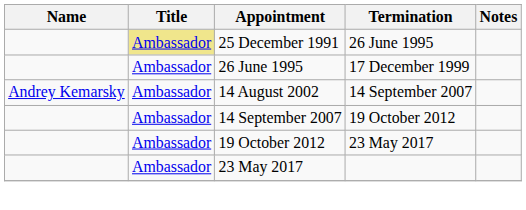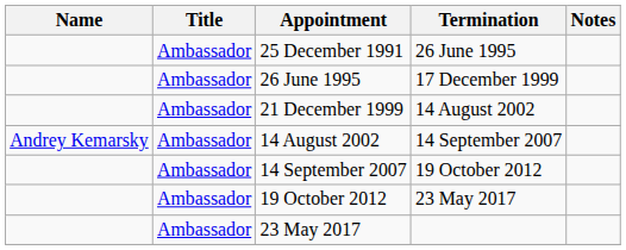25 December 1991 | Title: khaki background -> no background
+ row: Ambassador | 21 December 1999 | 14 August 2002
